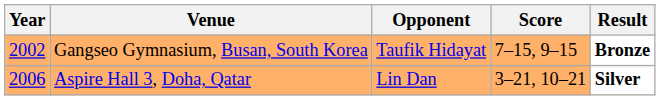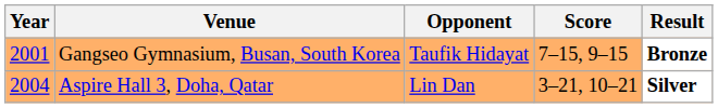Gangseo Gymnasium, Busan, South Korea | Year: 2002 -> 2001
Aspire Hall 3, Doha, Qatar | Year: 2006 -> 2004
